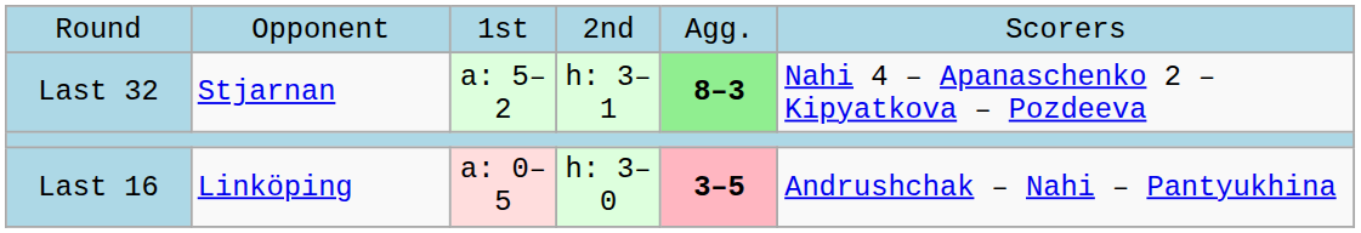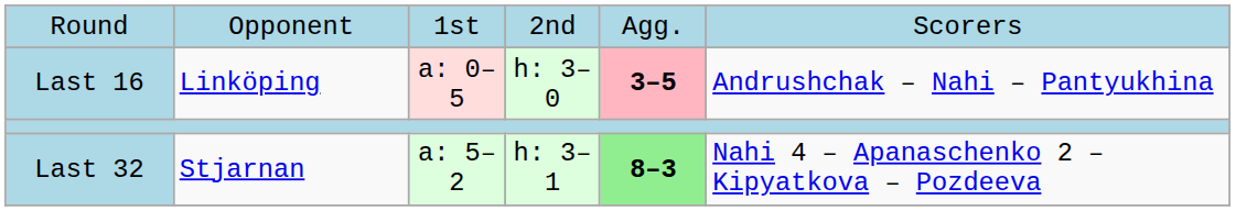rows swapped: Last 32 <-> Last 16
